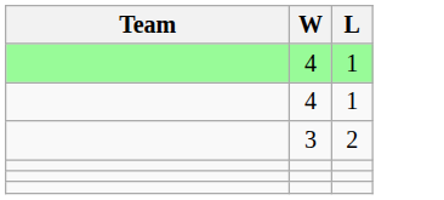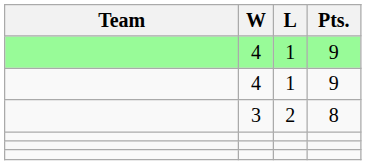+ column: Pts. | 9 | 9 | 8
